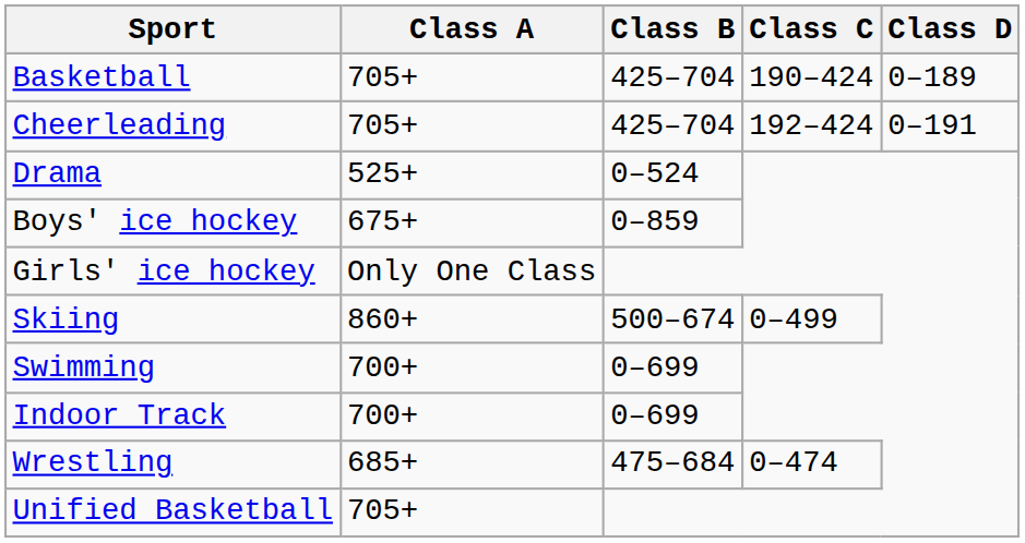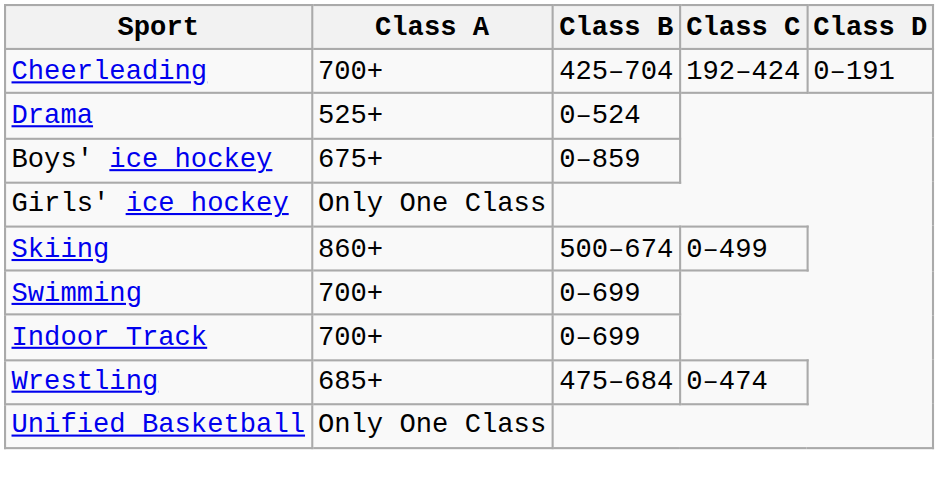- row: Basketball | 705+ | 425–704 | 190–424 | 0–189
Cheerleading | Class A: 705+ -> 700+
Unified Basketball | Class A: 705+ -> Only One Class
